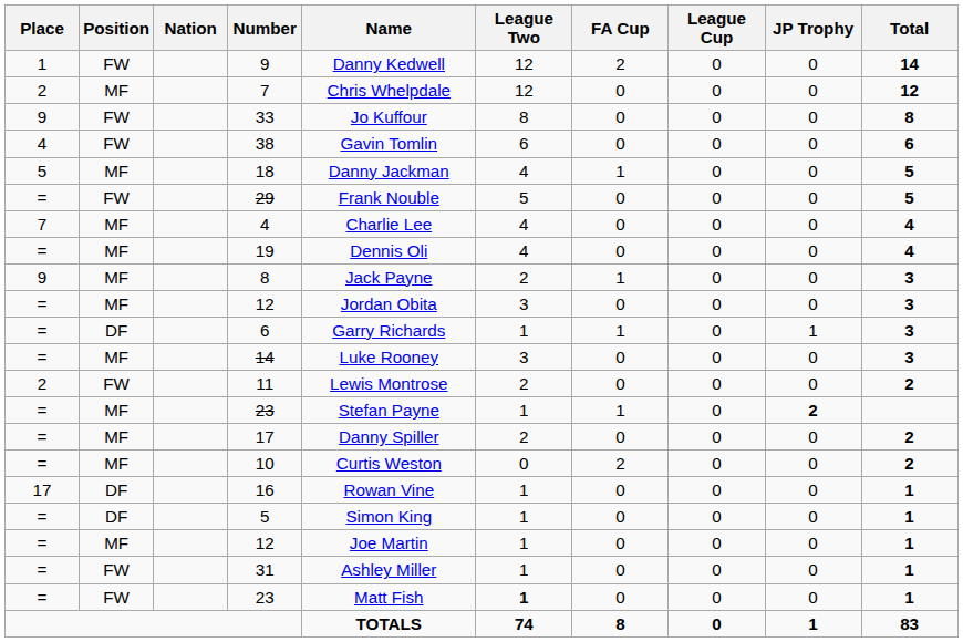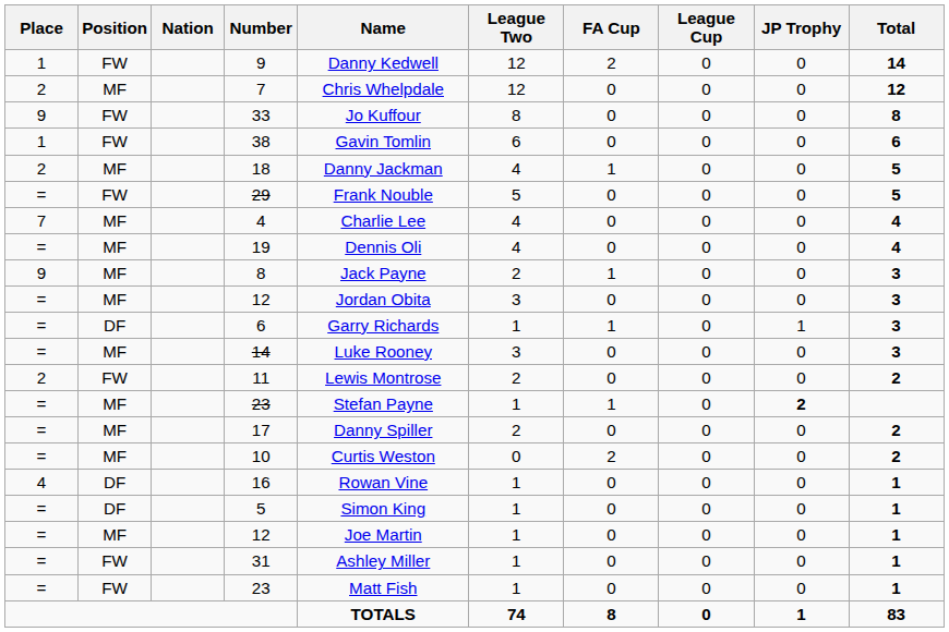38 | Place: 4 -> 1
18 | Place: 5 -> 2
16 | Place: 17 -> 4
FW / 23 | League Two: bold -> normal
